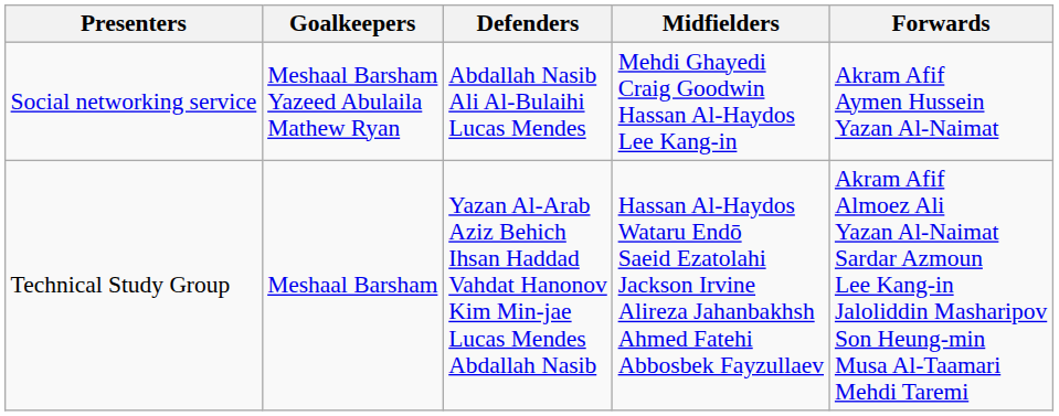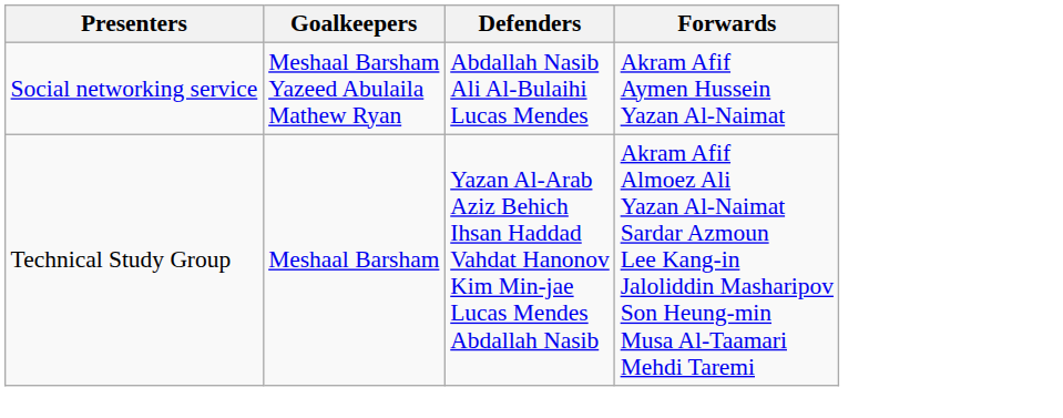- column: Midfielders | Mehdi Ghayedi Craig Goodwin Hassan Al-Haydos Lee Kang-in | Hassan Al-Haydos Wataru Endō Saeid Ezatolahi Jackson Irvine Alireza Jahanbakhsh Ahmed Fatehi Abbosbek Fayzullaev
